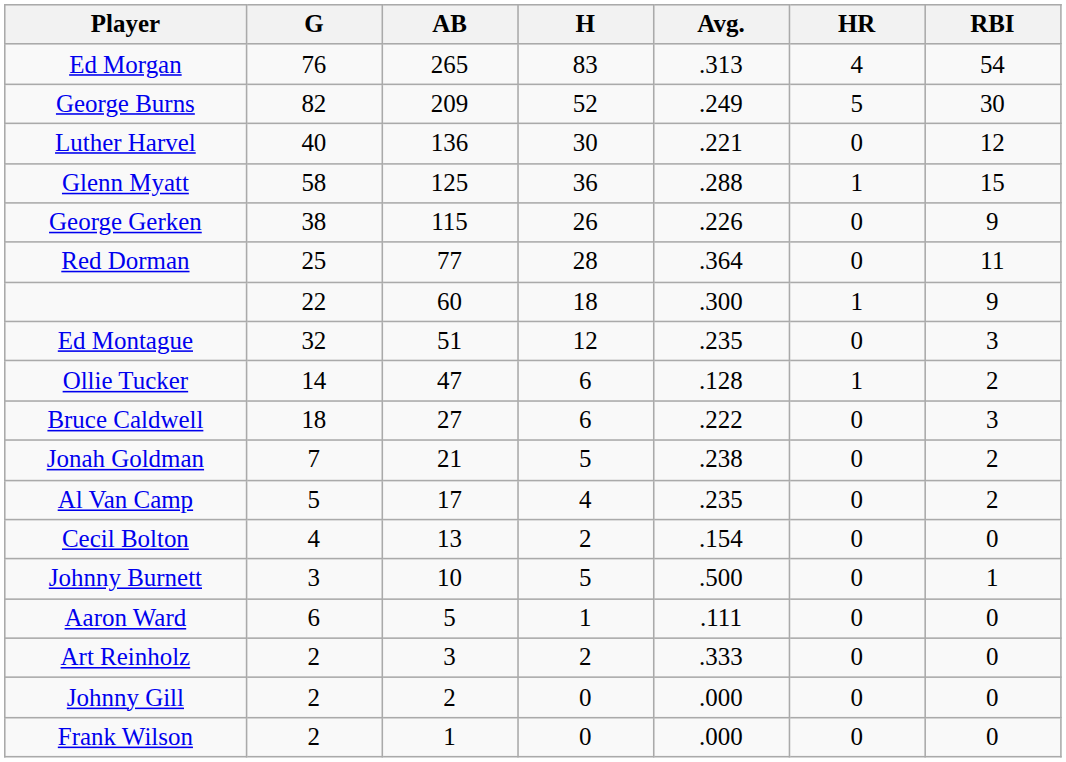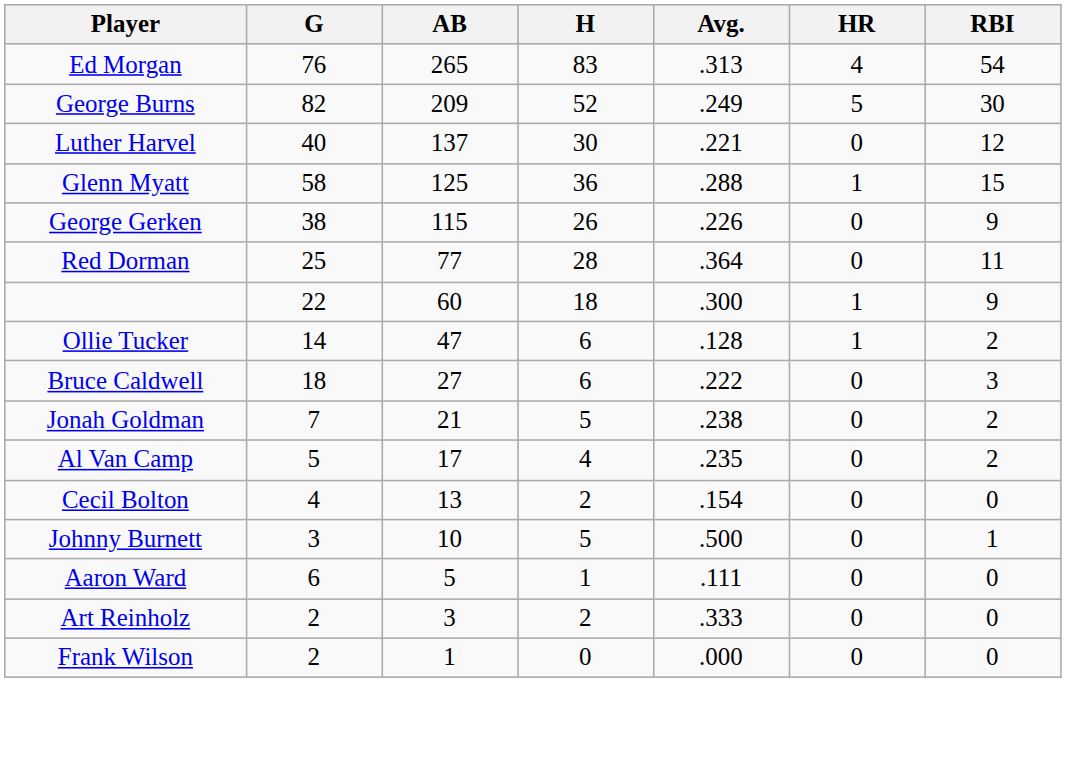Luther Harvel | AB: 136 -> 137
- row: Ed Montague | 32 | 51 | 12 | .235 | 0 | 3
- row: Johnny Gill | 2 | 2 | 0 | .000 | 0 | 0
